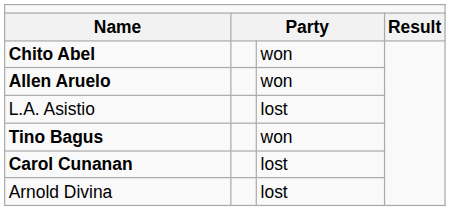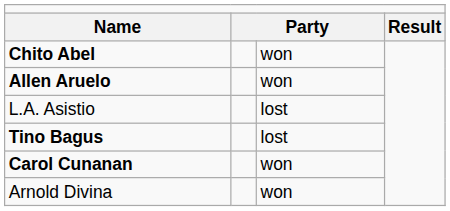Tino Bagus | column 3: won -> lost
Carol Cunanan | column 3: lost -> won
Arnold Divina | column 3: lost -> won
